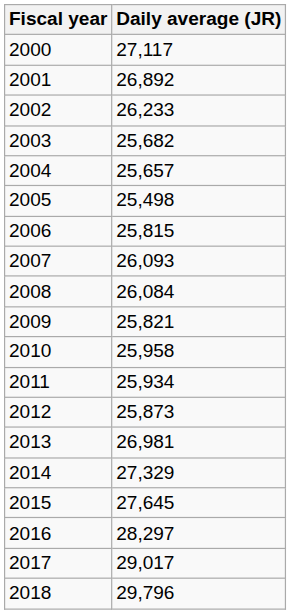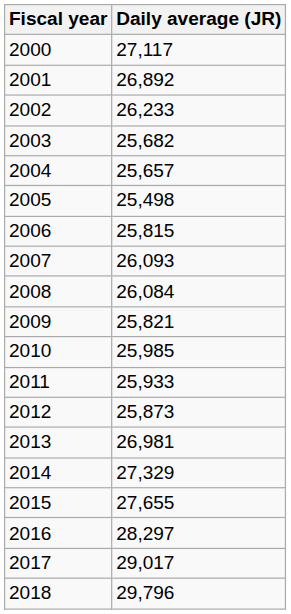2010 | Daily average (JR): 25,958 -> 25,985
2011 | Daily average (JR): 25,934 -> 25,933
2015 | Daily average (JR): 27,645 -> 27,655
